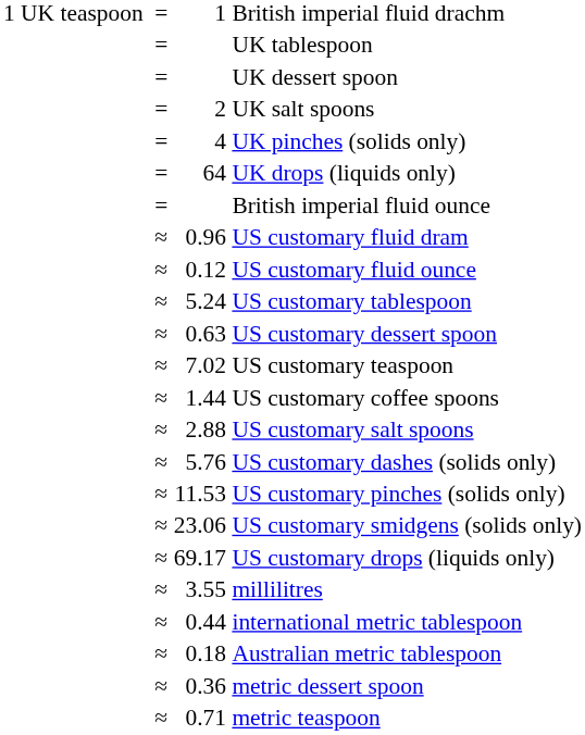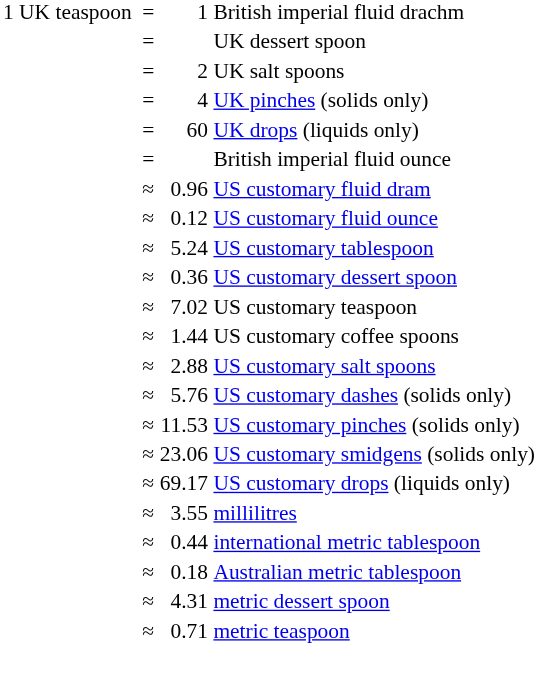- row: = | UK tablespoon
UK drops (liquids only) | column 3: 64 -> 60
US customary dessert spoon | column 3: 0.63 -> 0.36
metric dessert spoon | column 3: 0.36 -> 4.31
